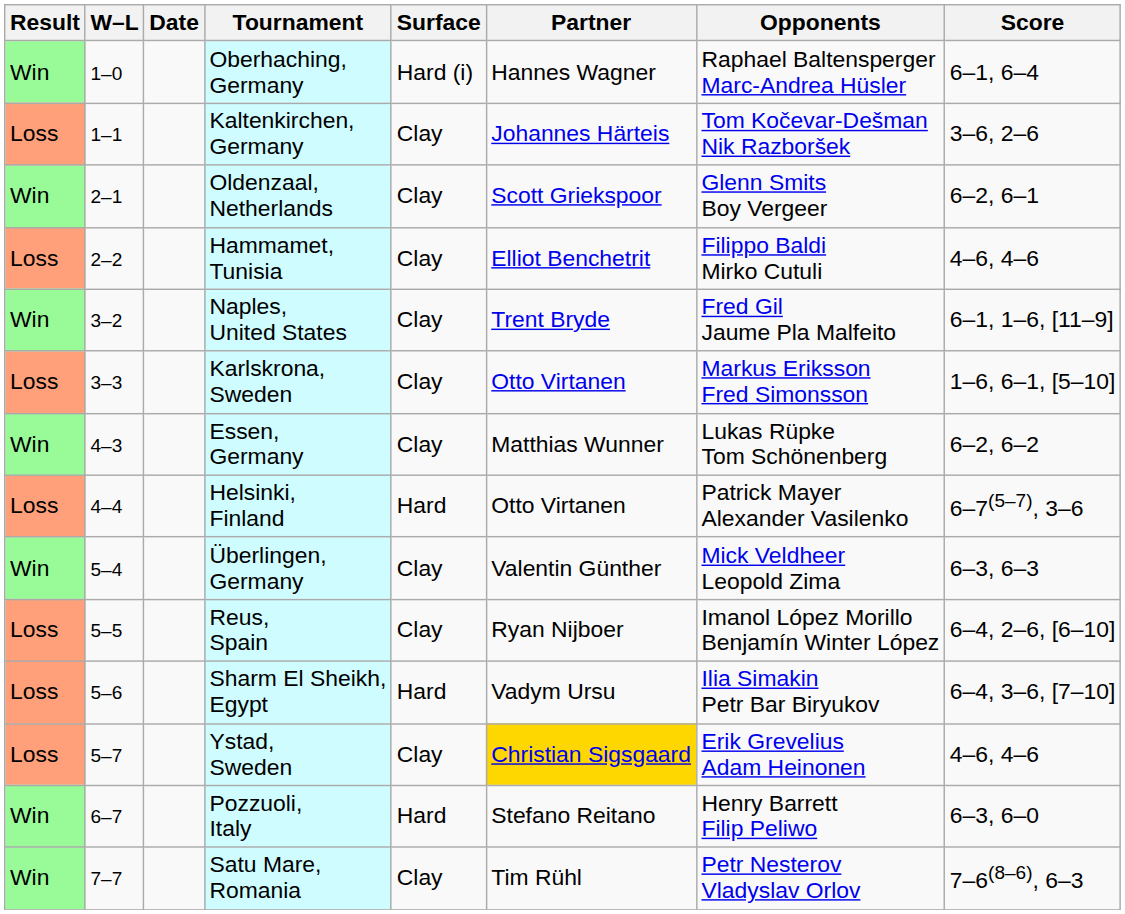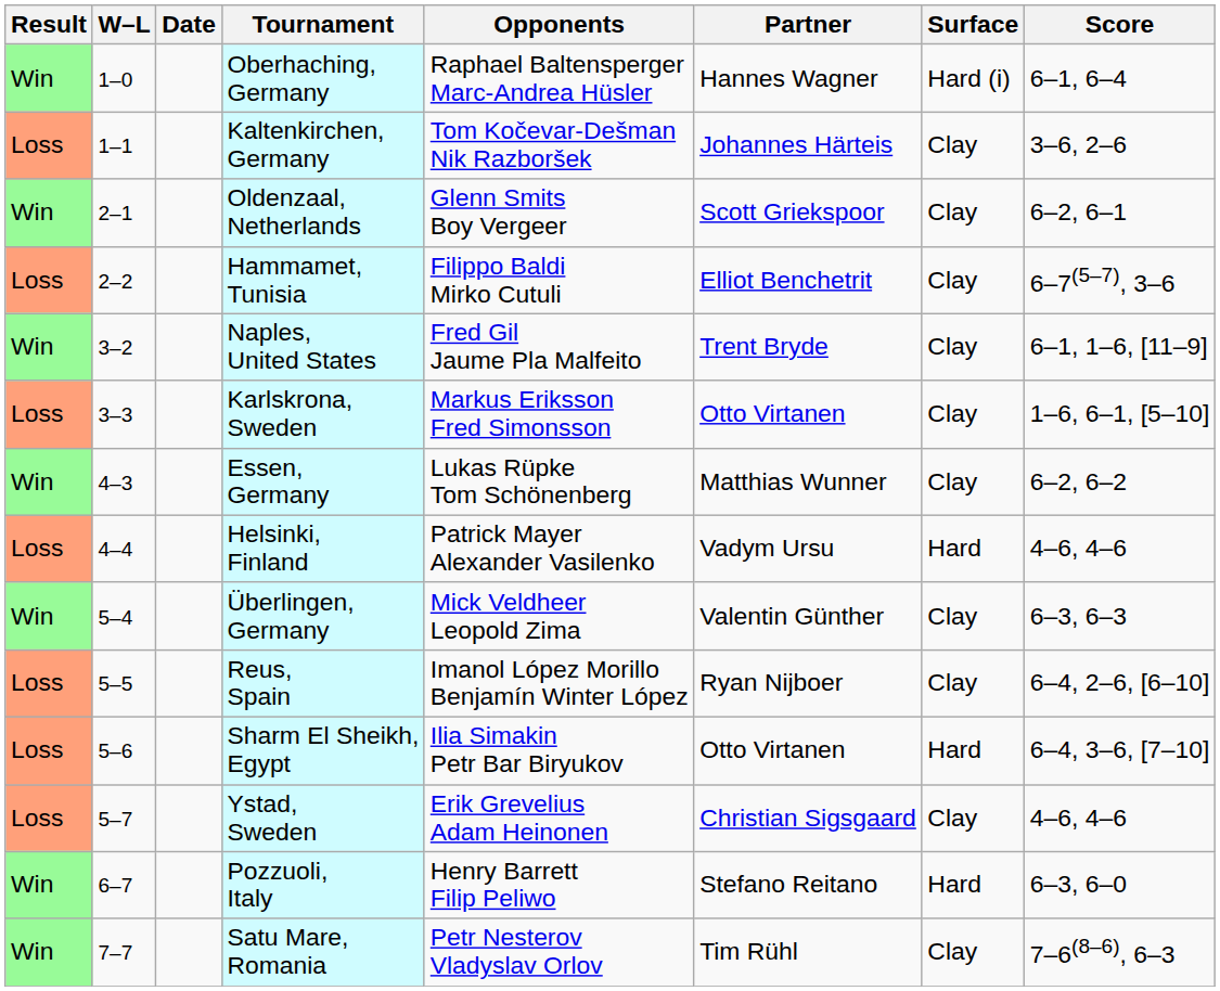columns swapped: Surface <-> Opponents
Hammamet, Tunisia | Score: 4–6, 4–6 -> 6–7(5–7), 3–6
Helsinki, Finland | Partner: Otto Virtanen -> Vadym Ursu
Helsinki, Finland | Score: 6–7(5–7), 3–6 -> 4–6, 4–6
Sharm El Sheikh, Egypt | Partner: Vadym Ursu -> Otto Virtanen
Ystad, Sweden | Partner: gold background -> no background
